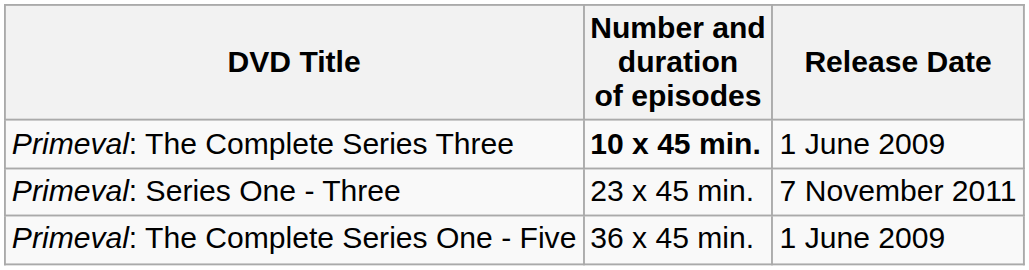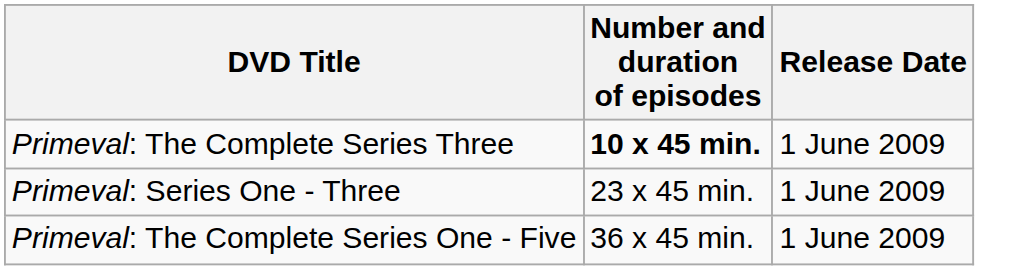Primeval: Series One - Three | Release Date: 7 November 2011 -> 1 June 2009
